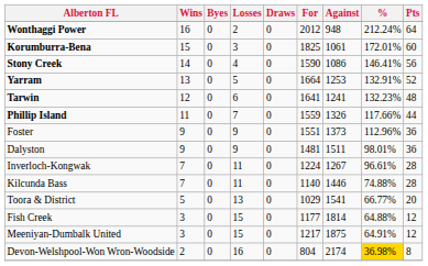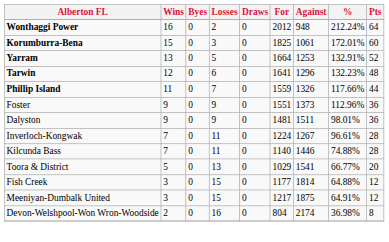- row: Stony Creek | 14 | 0 | 4 | 0 | 1590 | 1086 | 146.41% | 56
Tarwin | Against: 1241 -> 1296
Devon-Welshpool-Won Wron-Woodside | %: gold background -> no background
